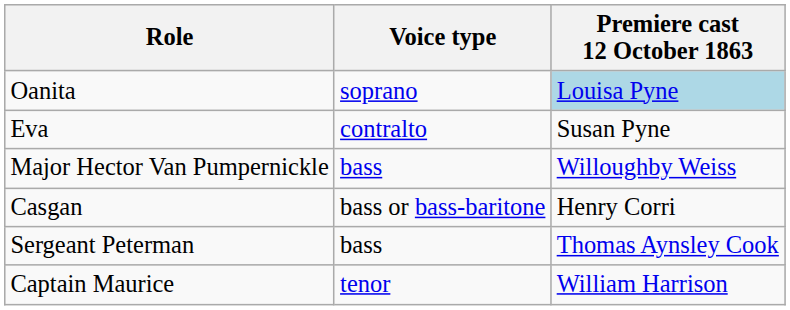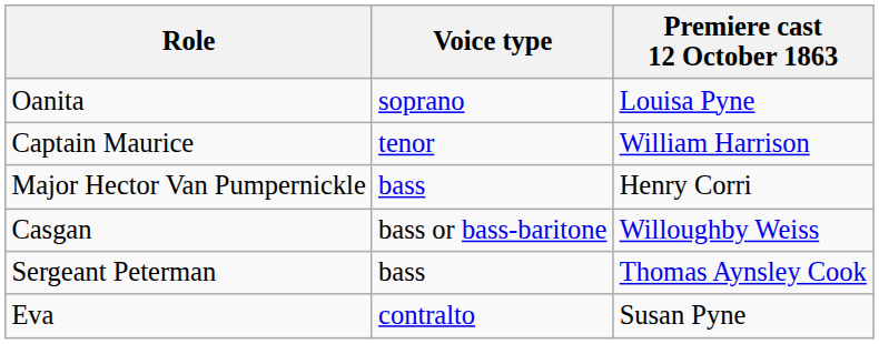Oanita | Premiere cast 12 October 1863: lightblue background -> no background
rows swapped: Captain Maurice <-> Eva
Major Hector Van Pumpernickle | Premiere cast 12 October 1863: Willoughby Weiss -> Henry Corri
Casgan | Premiere cast 12 October 1863: Henry Corri -> Willoughby Weiss
